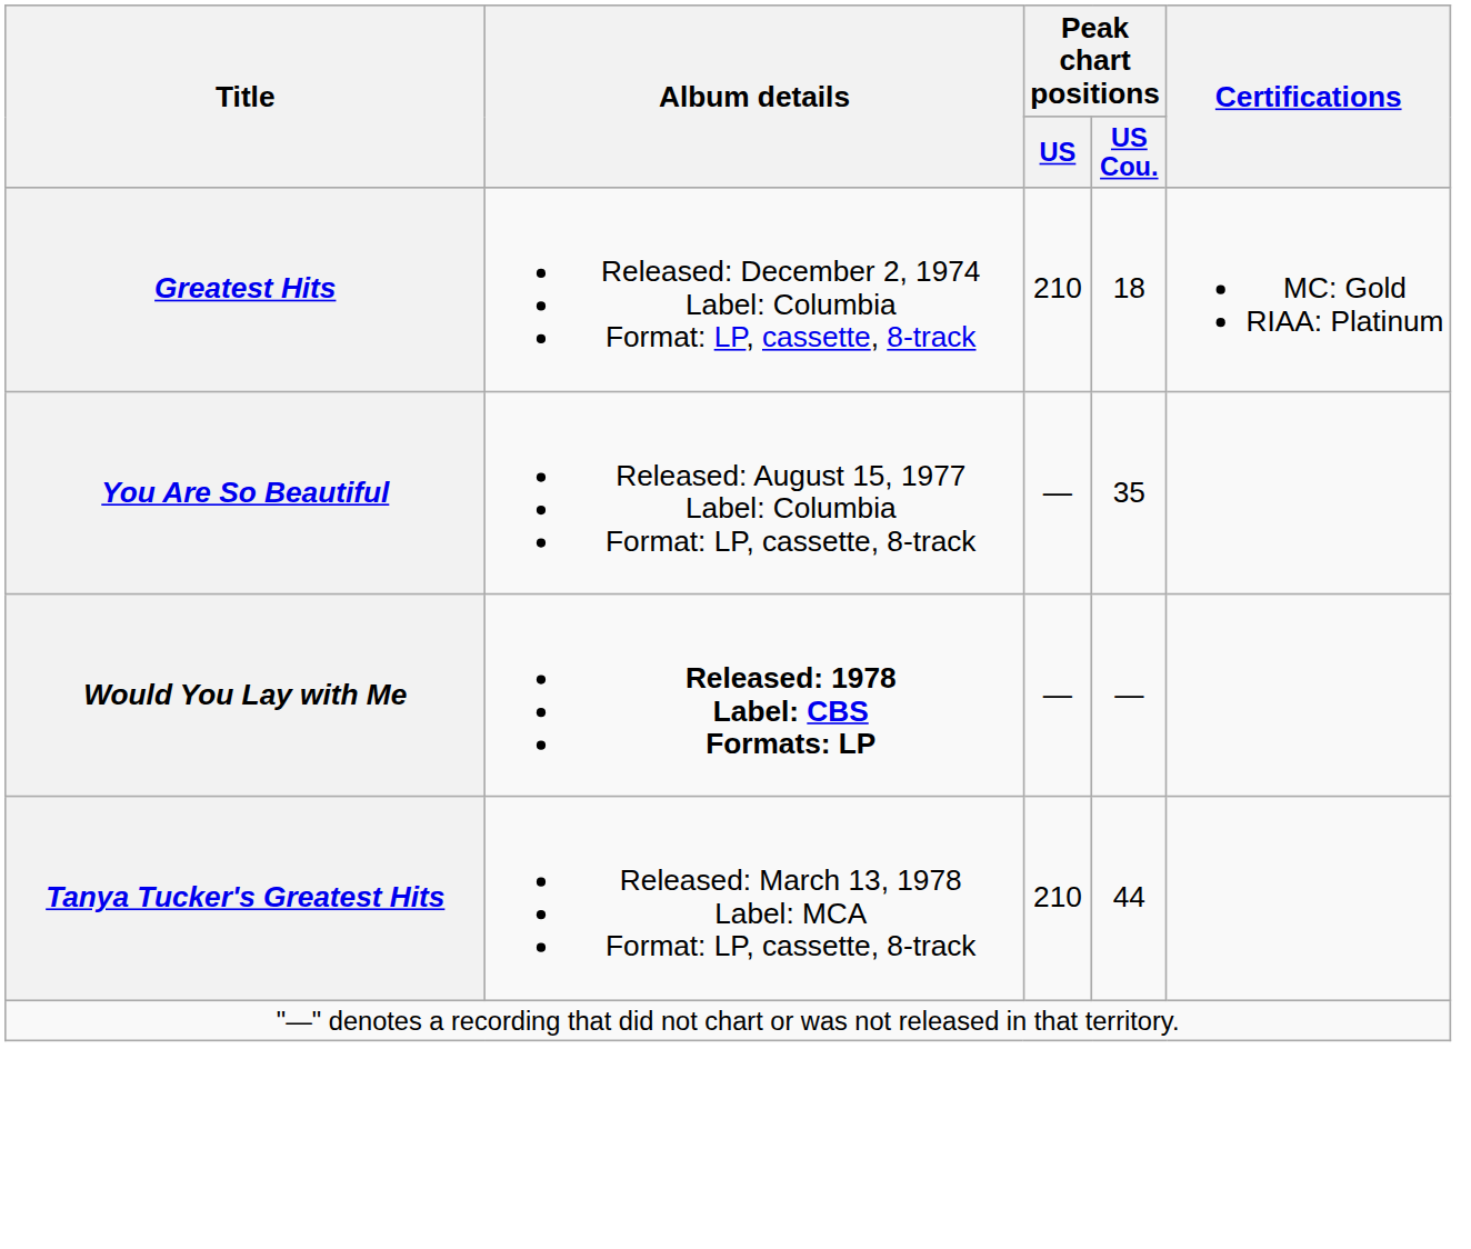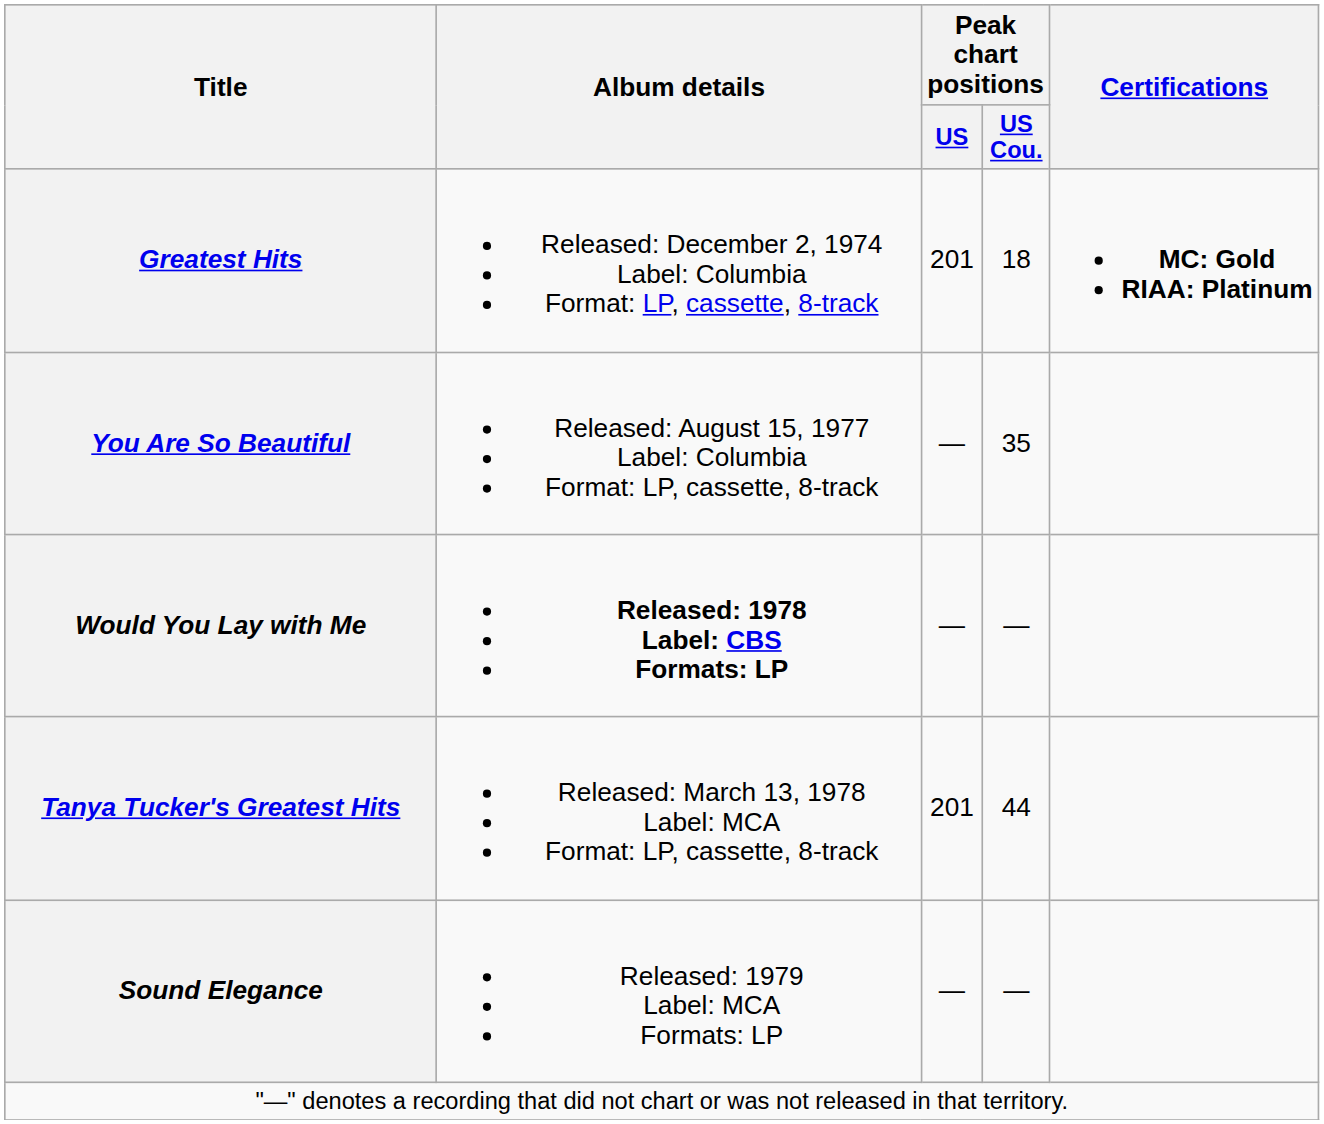Greatest Hits | Peak chart positions / US: 210 -> 201
Greatest Hits | Certifications: normal -> bold
Tanya Tucker's Greatest Hits | Peak chart positions / US: 210 -> 201
+ row: Sound Elegance | Released: 1979 Label: MCA Formats: LP | — | —
